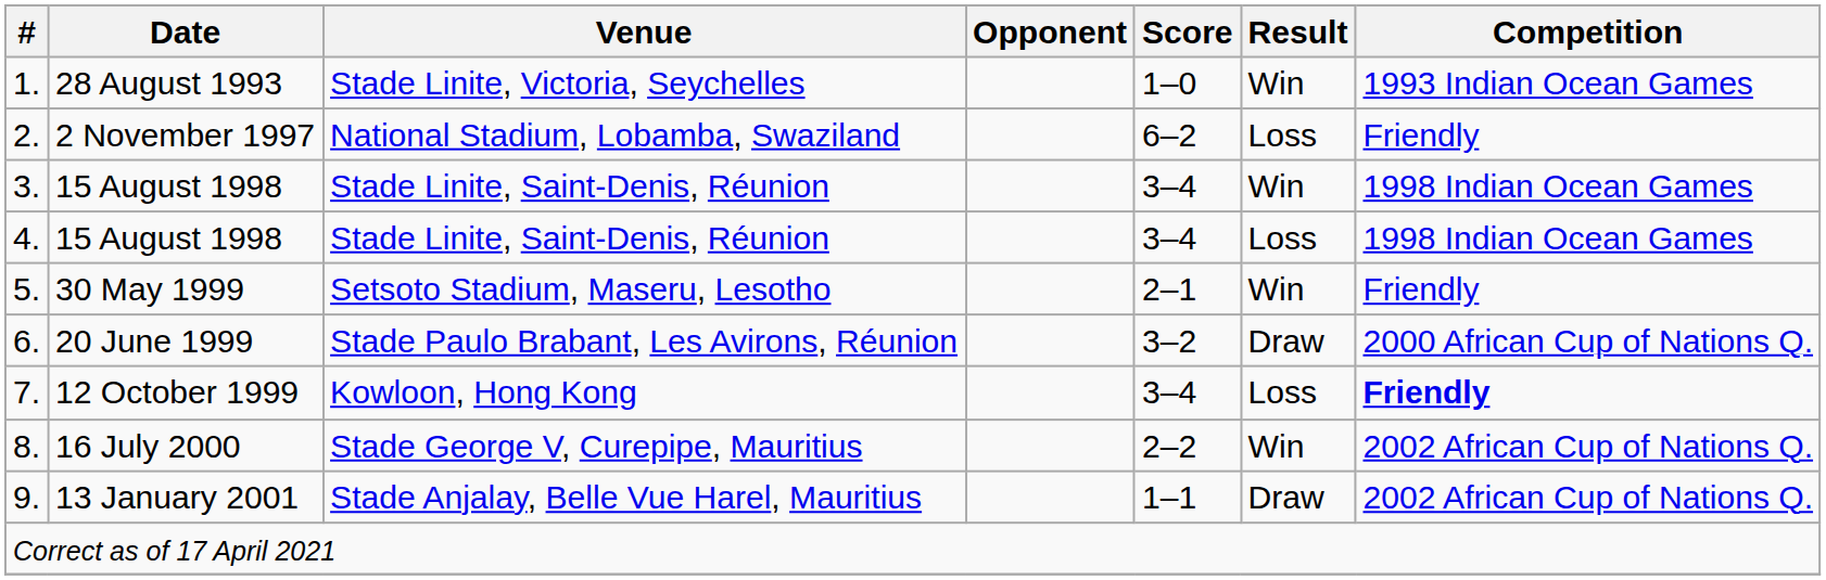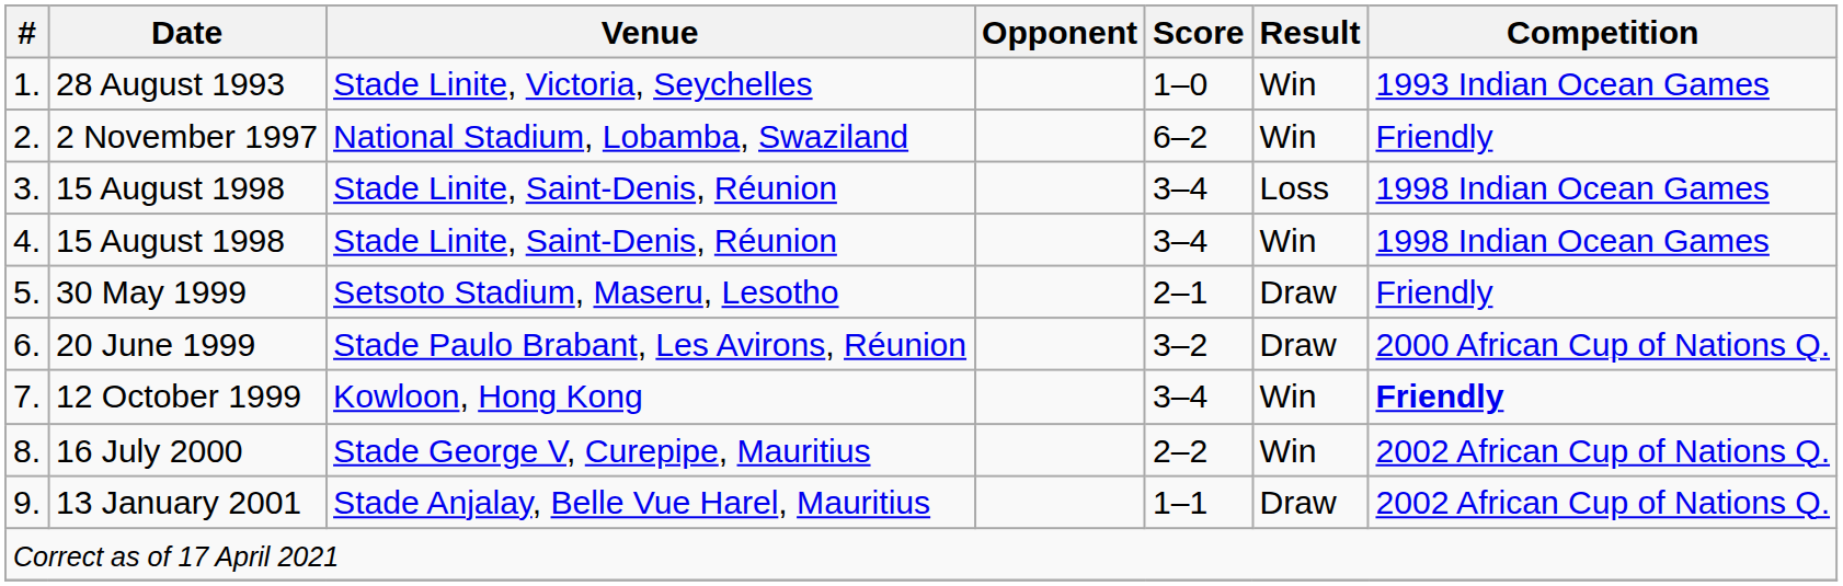2 November 1997 | Result: Loss -> Win
3. / 15 August 1998 | Result: Win -> Loss
4. / 15 August 1998 | Result: Loss -> Win
30 May 1999 | Result: Win -> Draw
12 October 1999 | Result: Loss -> Win
